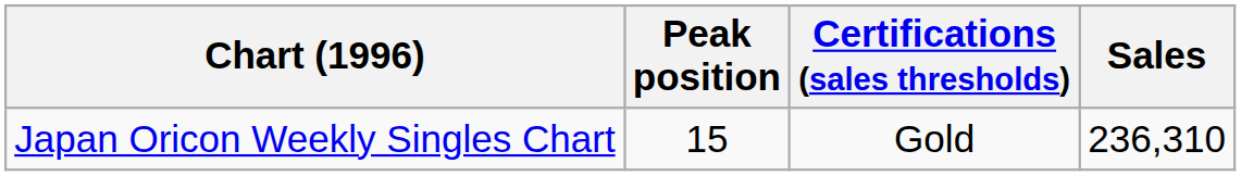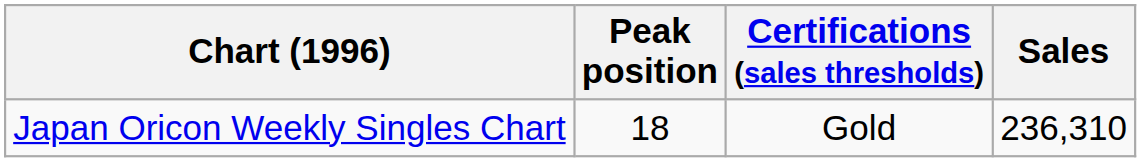Japan Oricon Weekly Singles Chart | Peak position: 15 -> 18
